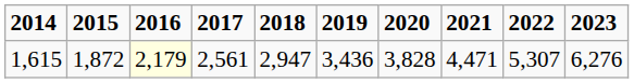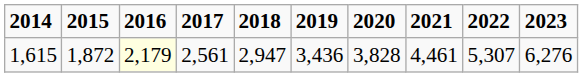1,615 | 2021: 4,471 -> 4,461
